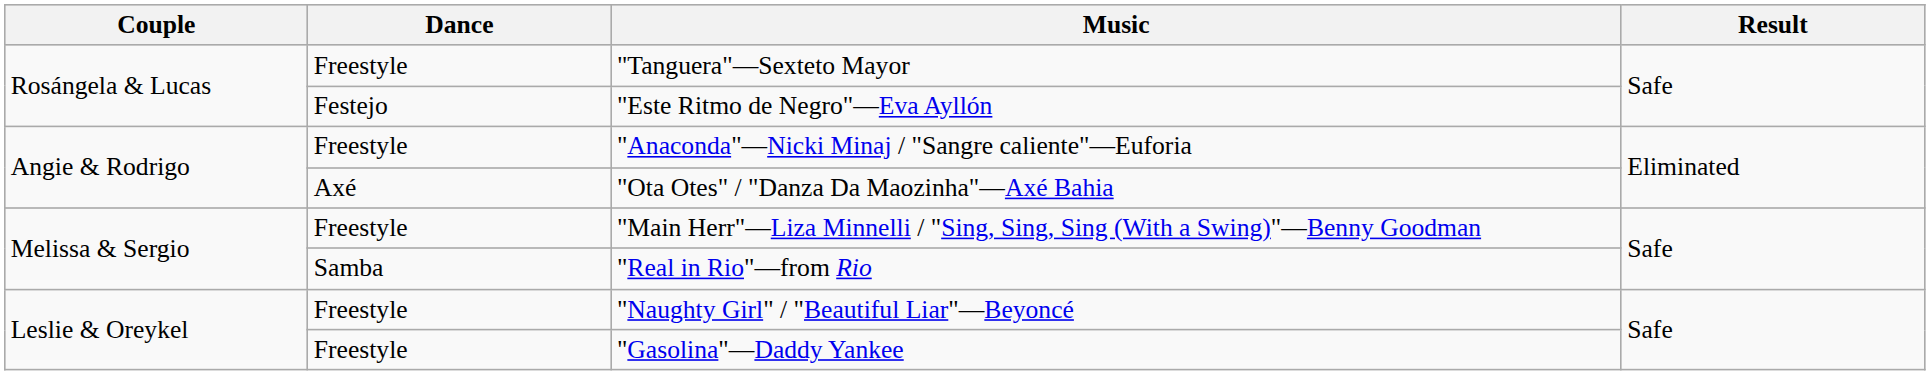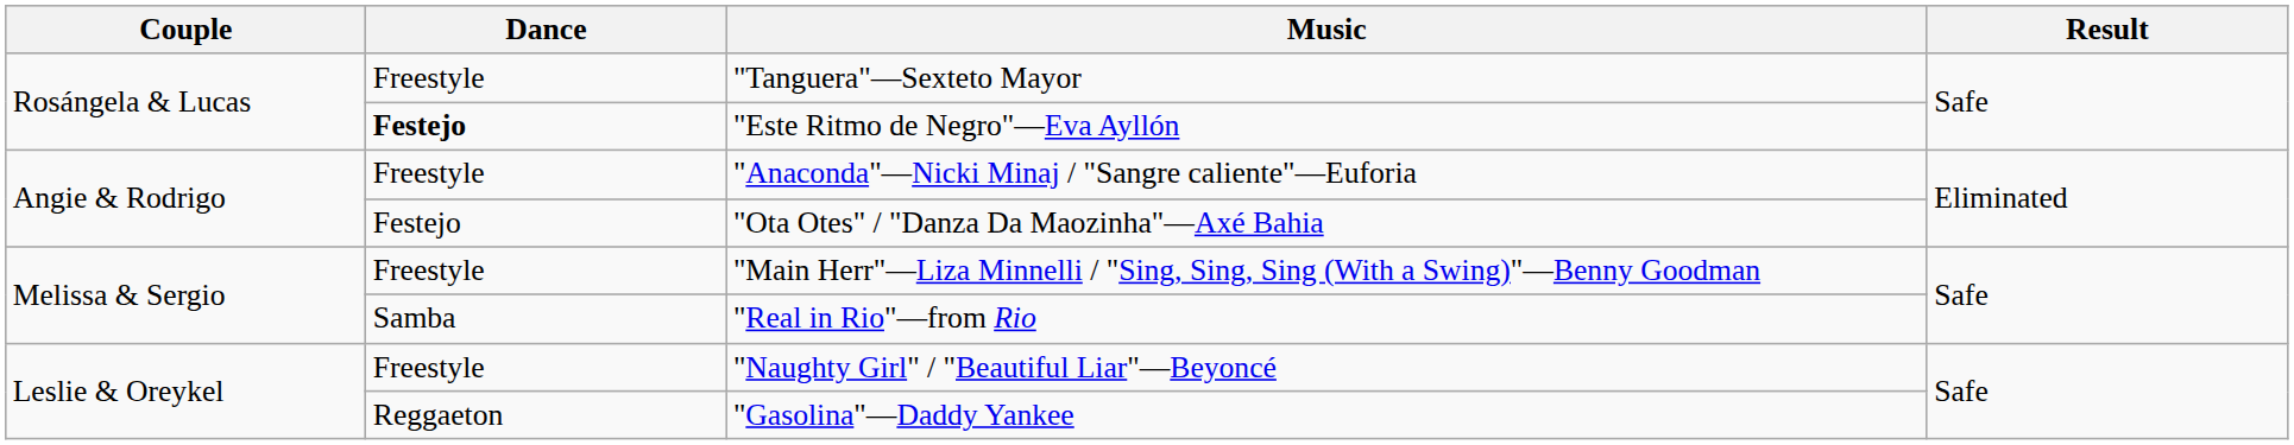"Este Ritmo de Negro"—Eva Ayllón | Dance: normal -> bold
"Ota Otes" / "Danza Da Maozinha"—Axé Bahia | Dance: Axé -> Festejo
"Gasolina"—Daddy Yankee | Dance: Freestyle -> Reggaeton
